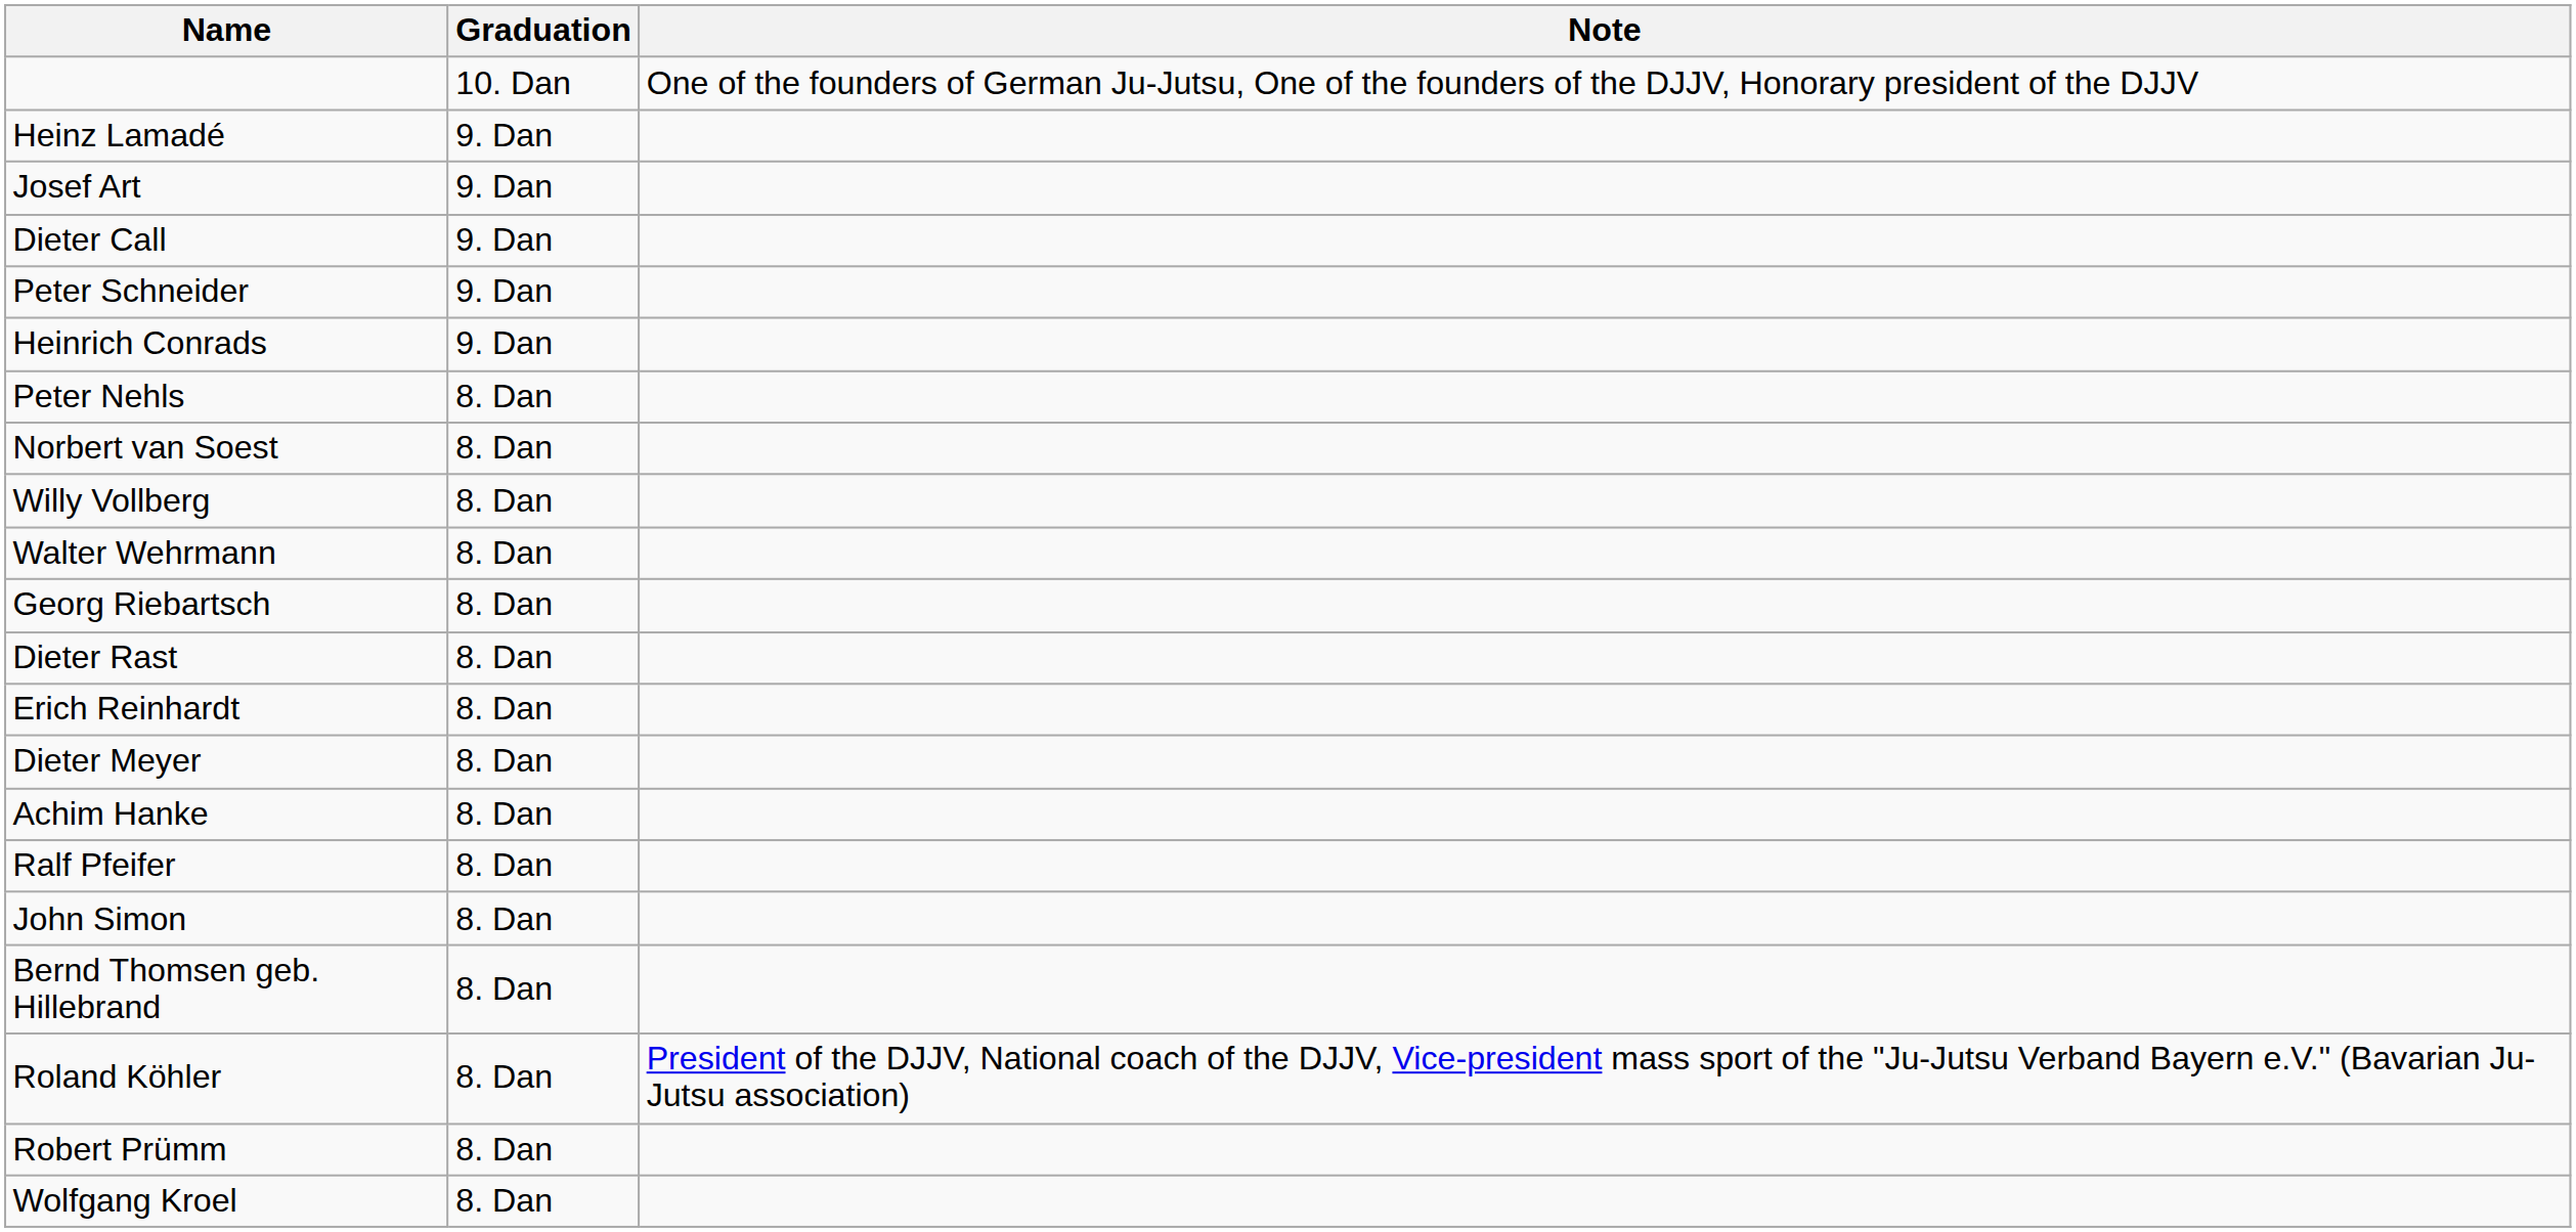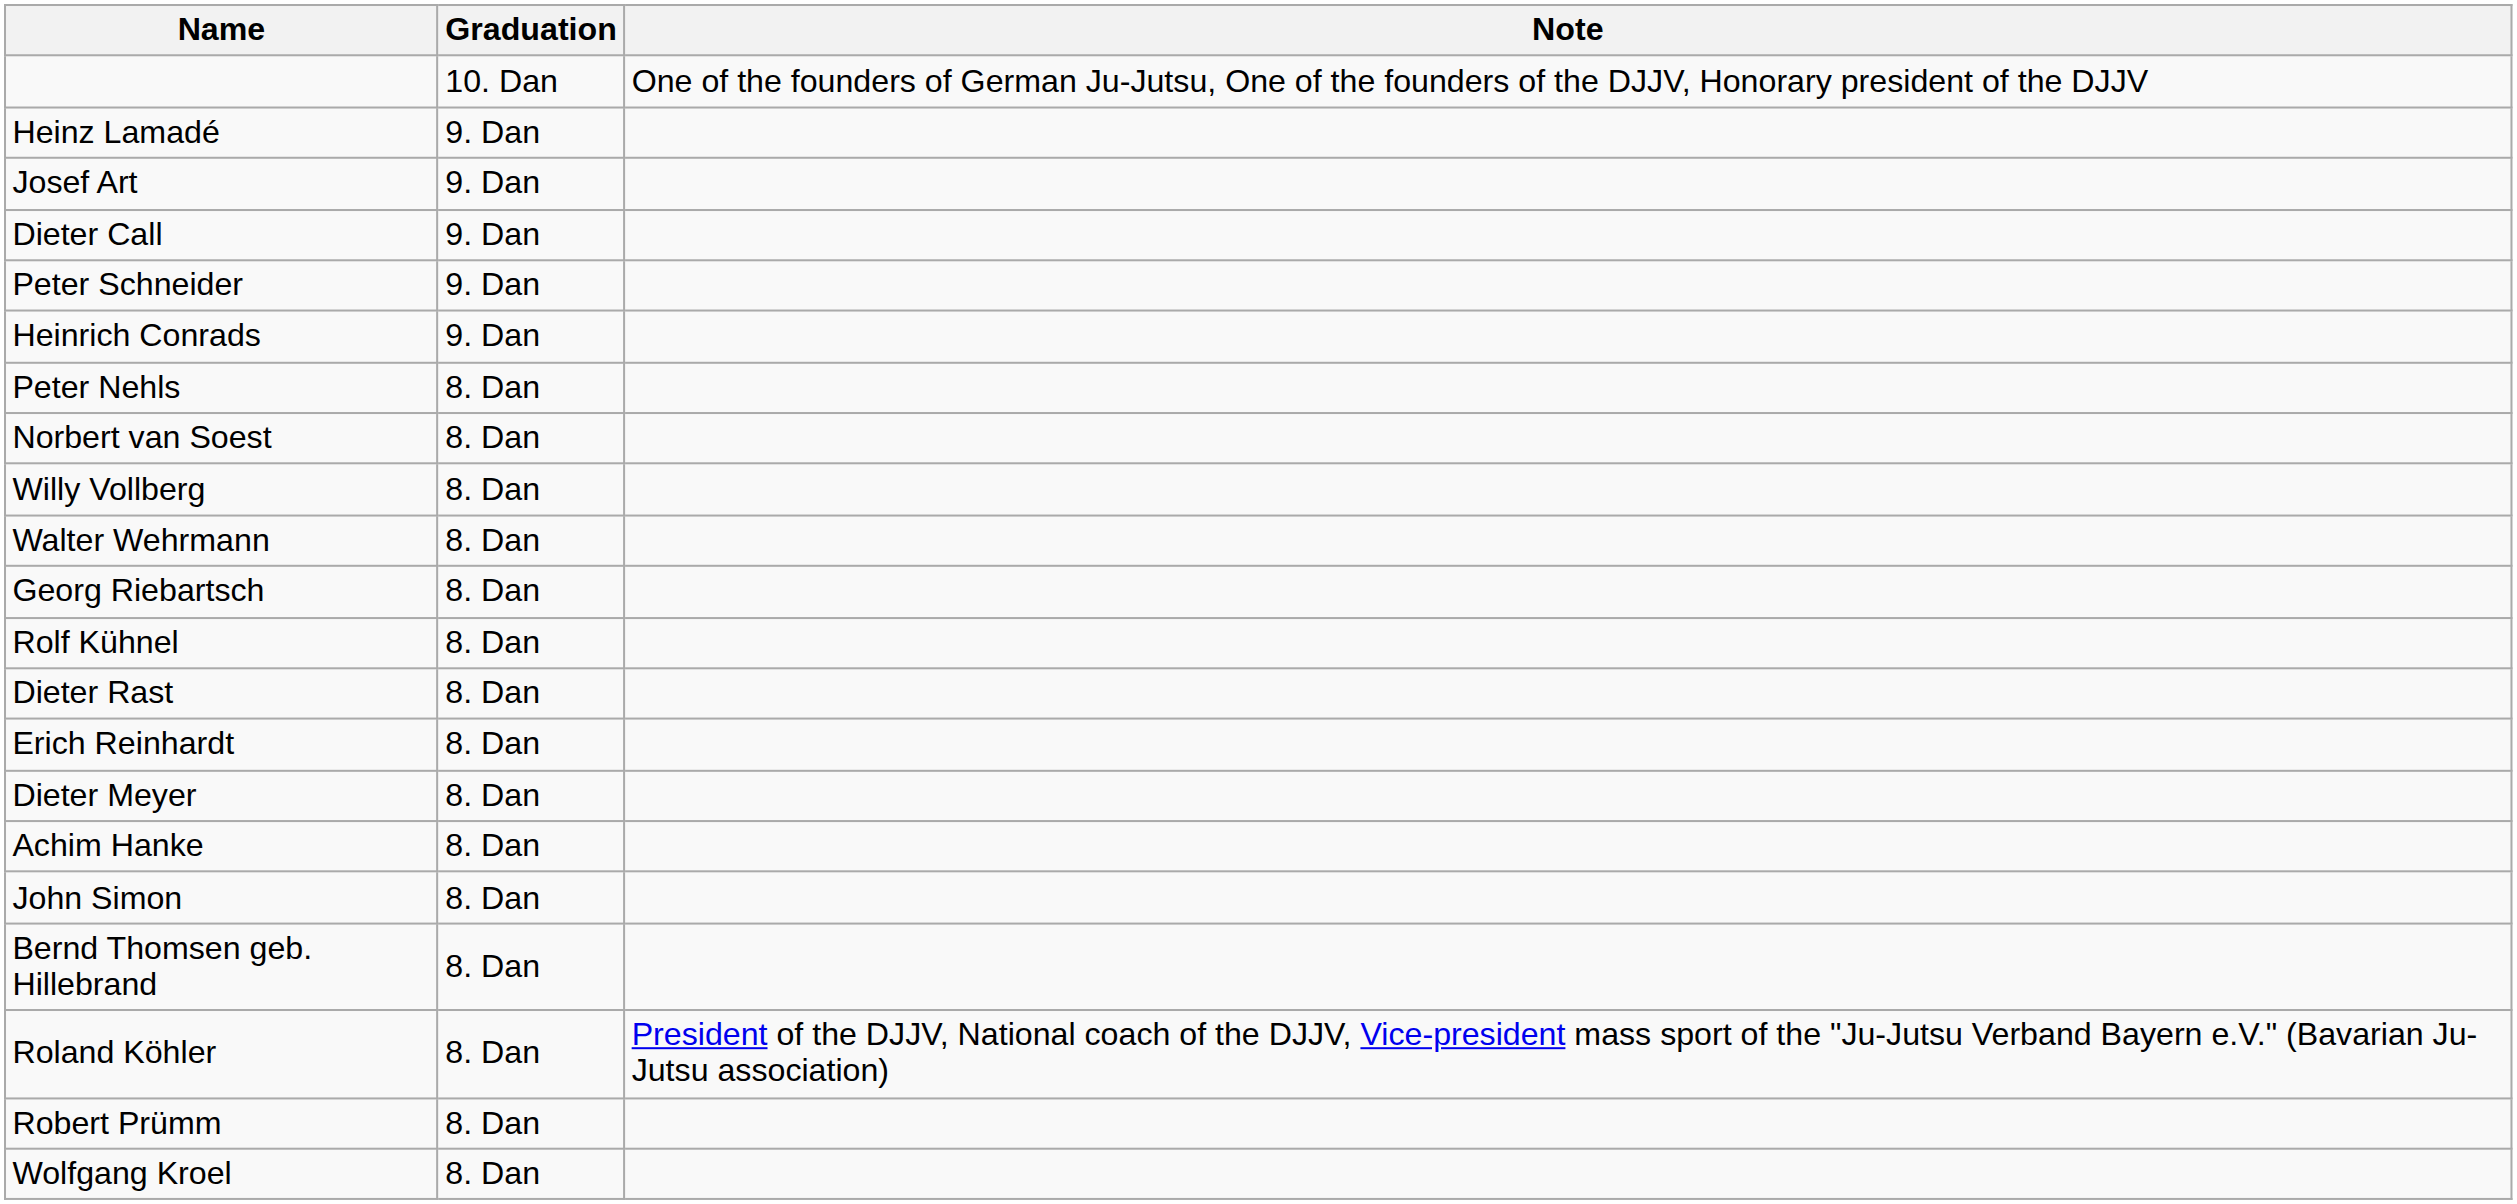+ row: Rolf Kühnel | 8. Dan
- row: Ralf Pfeifer | 8. Dan
